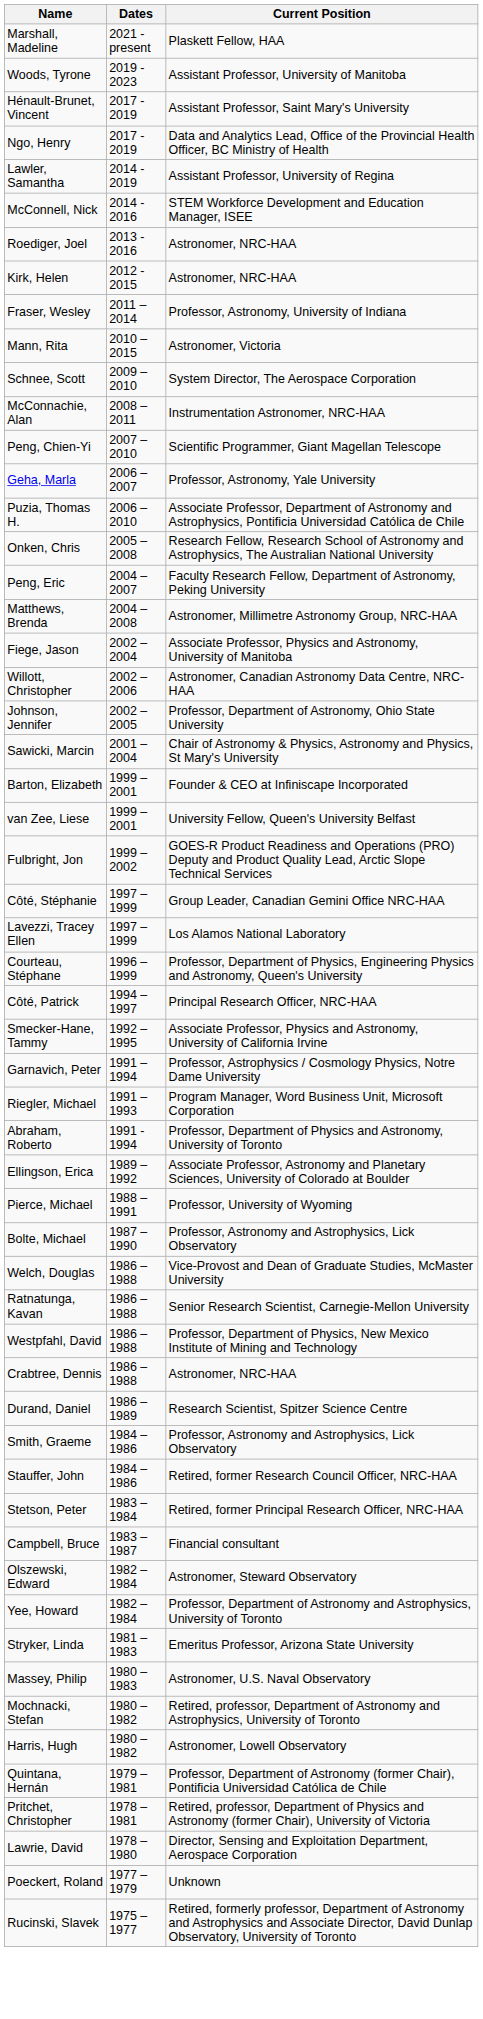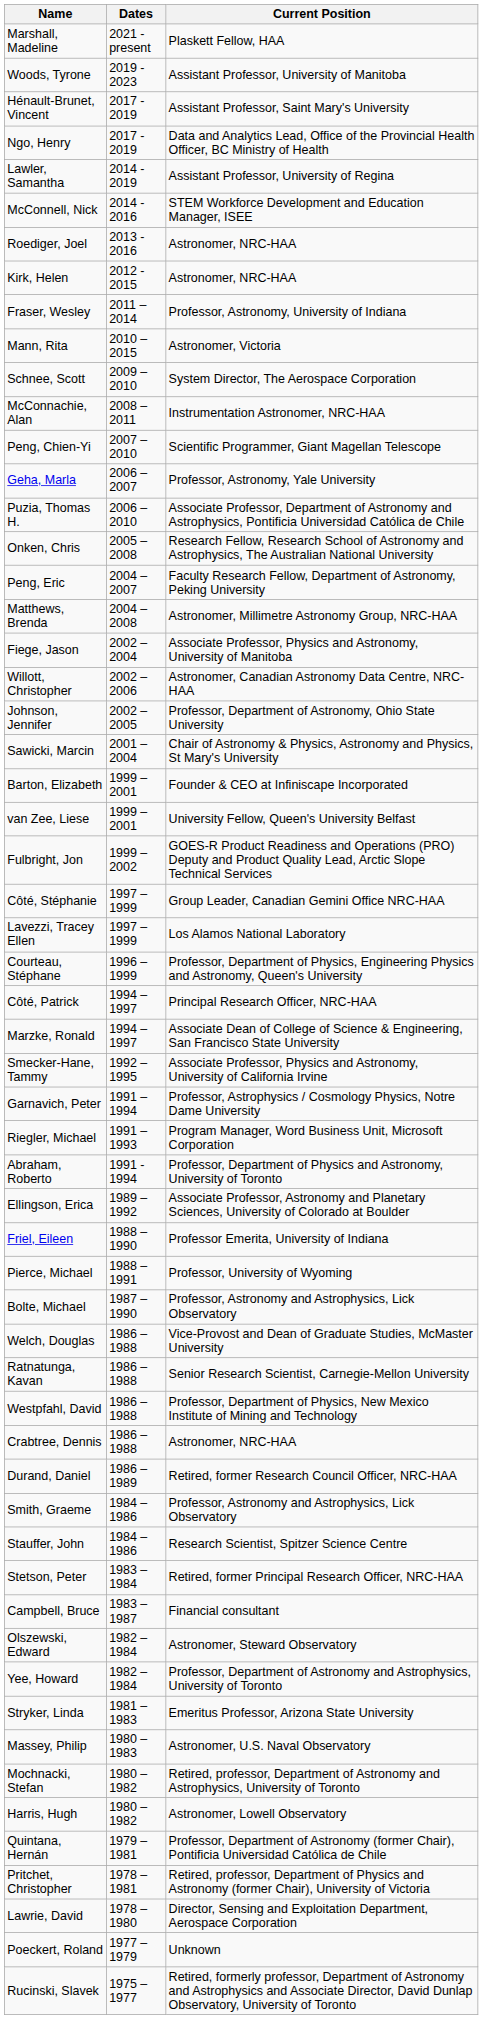+ row: Marzke, Ronald | 1994 – 1997 | Associate Dean of College of Science & Engineering, San Francisco State University
+ row: Friel, Eileen | 1988 – 1990 | Professor Emerita, University of Indiana
Durand, Daniel | Current Position: Research Scientist, Spitzer Science Centre -> Retired, former Research Council Officer, NRC-HAA
Stauffer, John | Current Position: Retired, former Research Council Officer, NRC-HAA -> Research Scientist, Spitzer Science Centre
